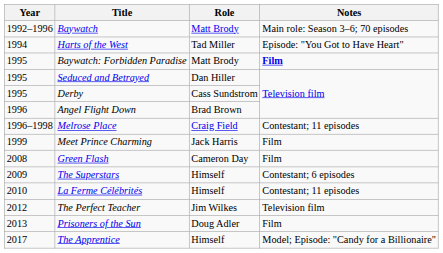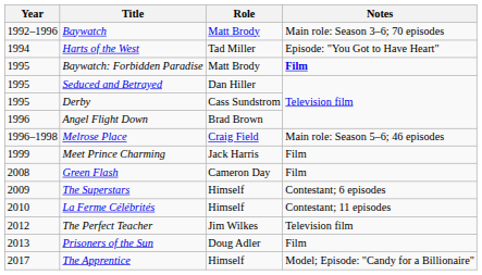Melrose Place | Notes: Contestant; 11 episodes -> Main role: Season 5–6; 46 episodes
